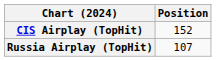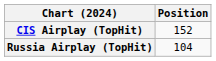Russia Airplay (TopHit) | Position: 107 -> 104
